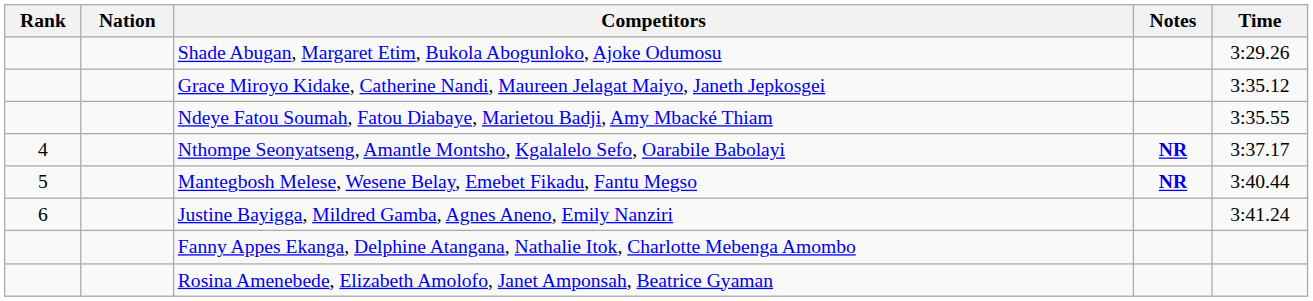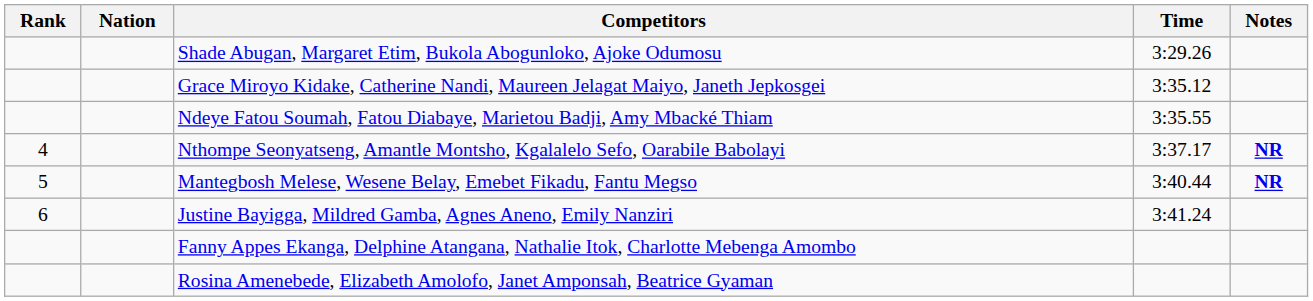columns swapped: Time <-> Notes
